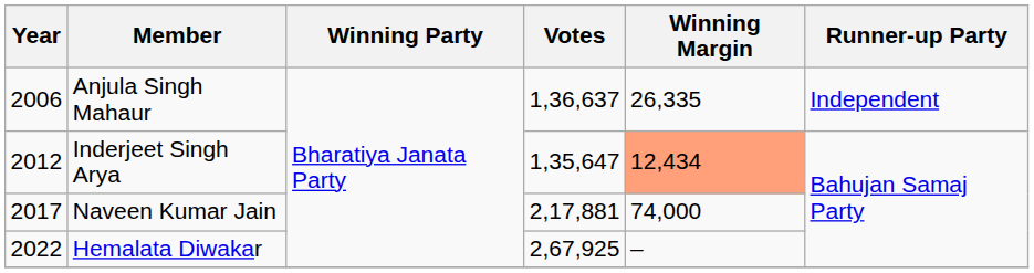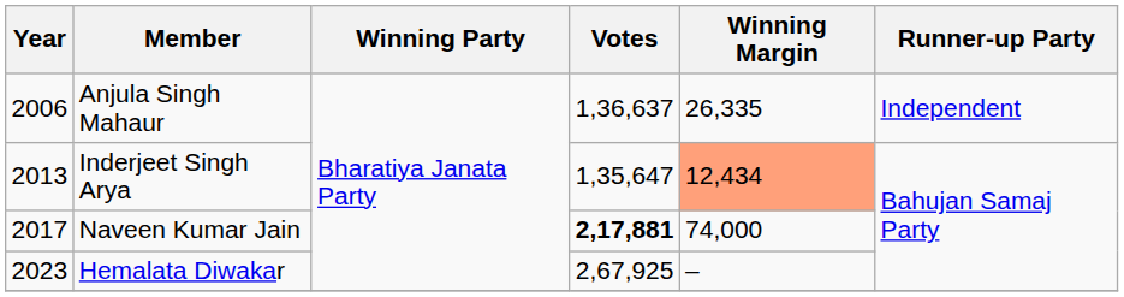Inderjeet Singh Arya | Year: 2012 -> 2013
Naveen Kumar Jain | Votes: normal -> bold
Hemalata Diwakar | Year: 2022 -> 2023
